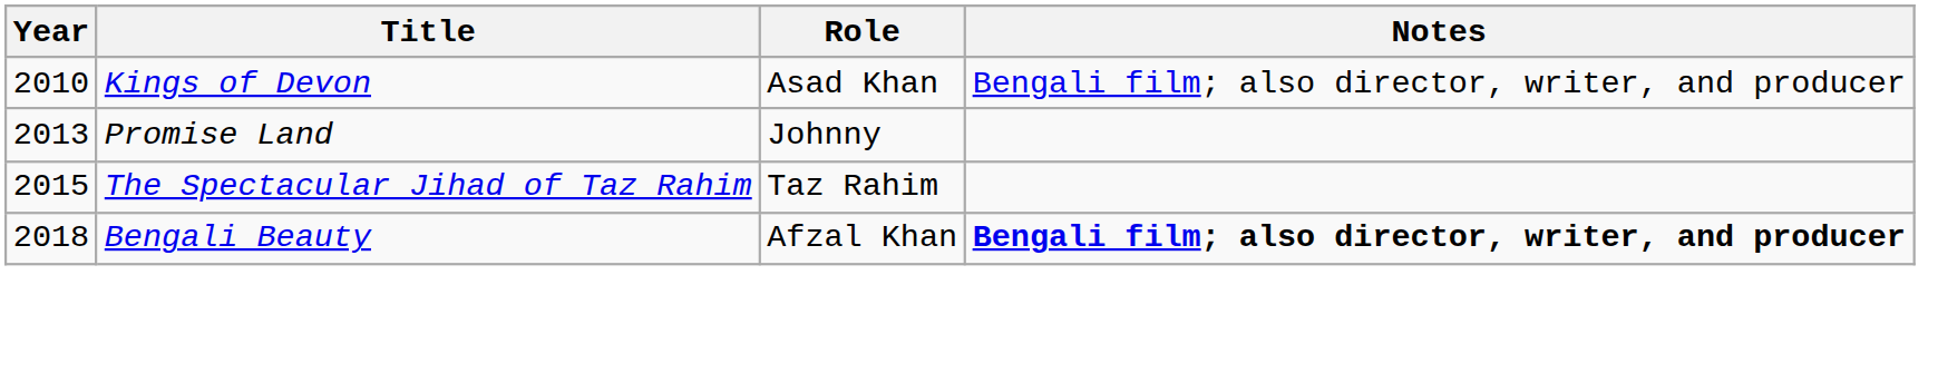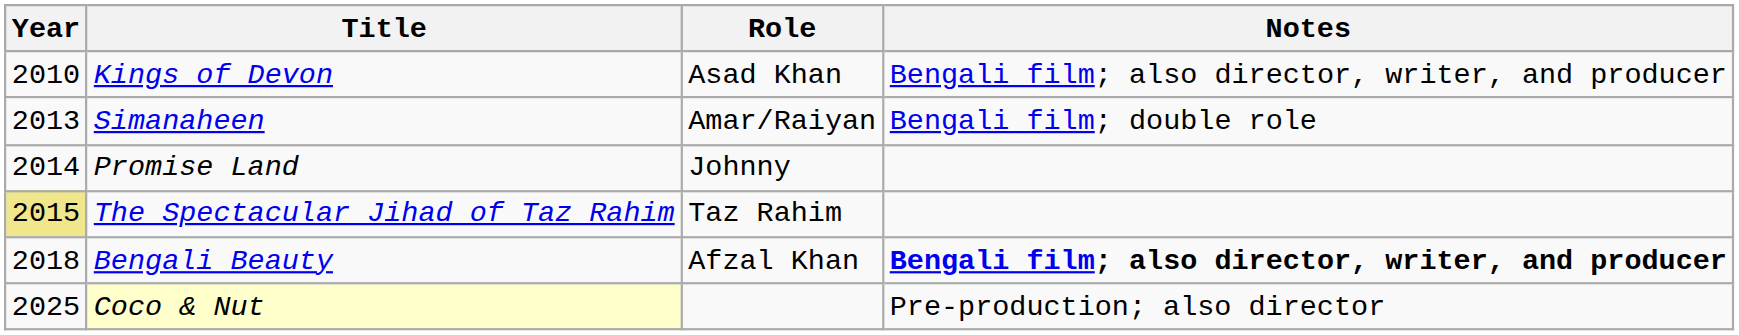+ row: 2013 | Simanaheen | Amar/Raiyan | Bengali film; double role
Promise Land | Year: 2013 -> 2014
The Spectacular Jihad of Taz Rahim | Year: no background -> khaki background
+ row: 2025 | Coco & Nut | Pre-production; also director
